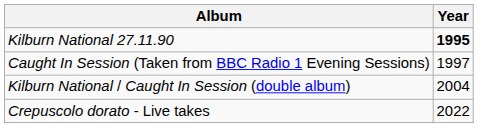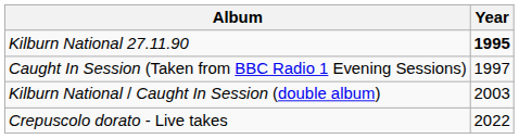Kilburn National / Caught In Session (double album) | Year: 2004 -> 2003
